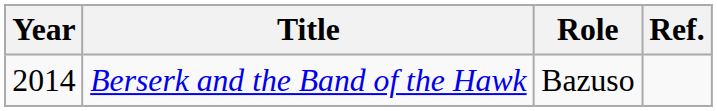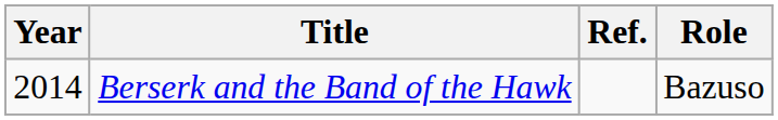columns swapped: Role <-> Ref.
